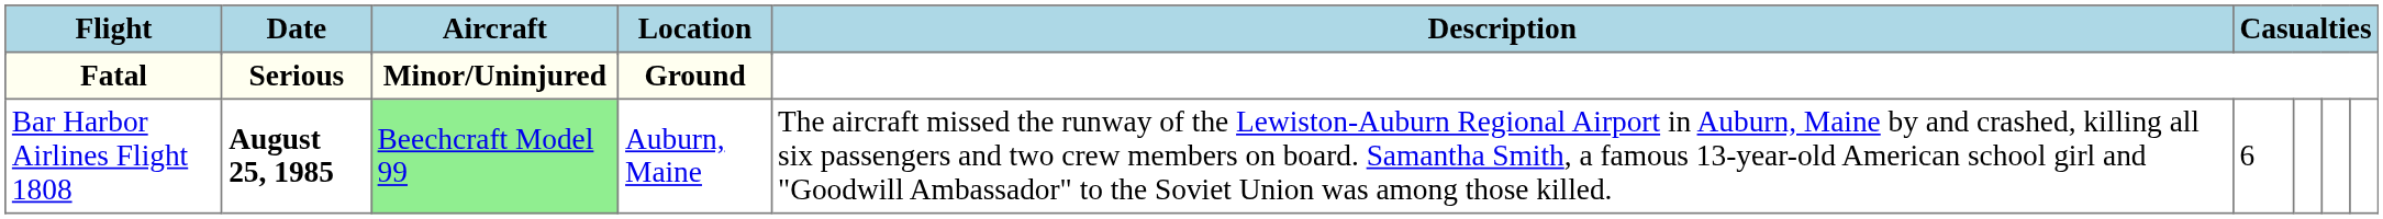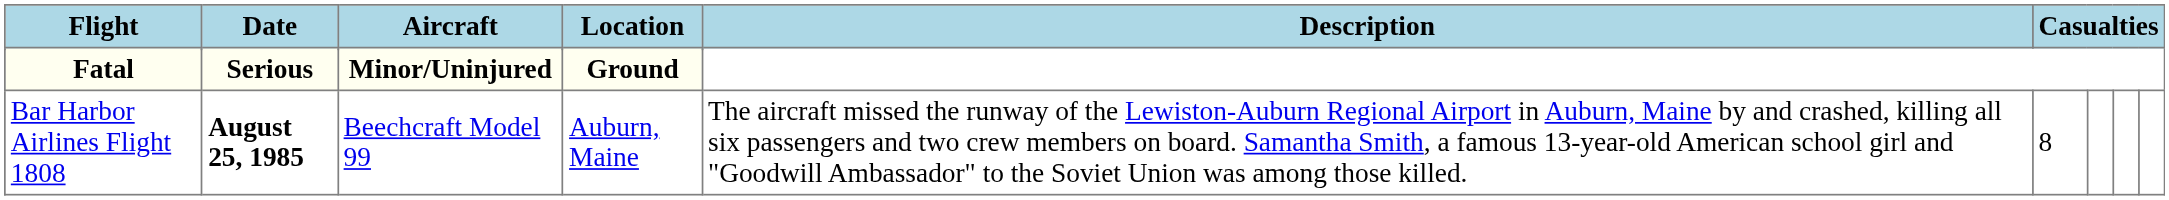Bar Harbor Airlines Flight 1808 | Aircraft: lightgreen background -> no background
Bar Harbor Airlines Flight 1808 | column 6: 6 -> 8
